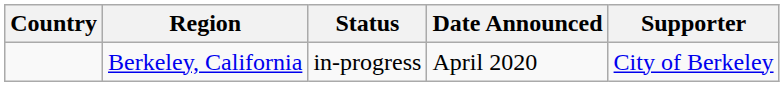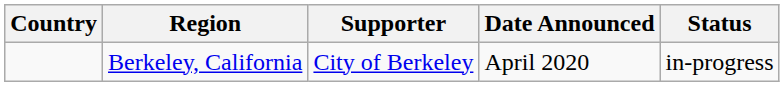columns swapped: Supporter <-> Status
